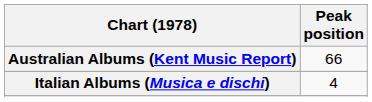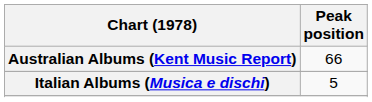Italian Albums (Musica e dischi) | Peak position: 4 -> 5
